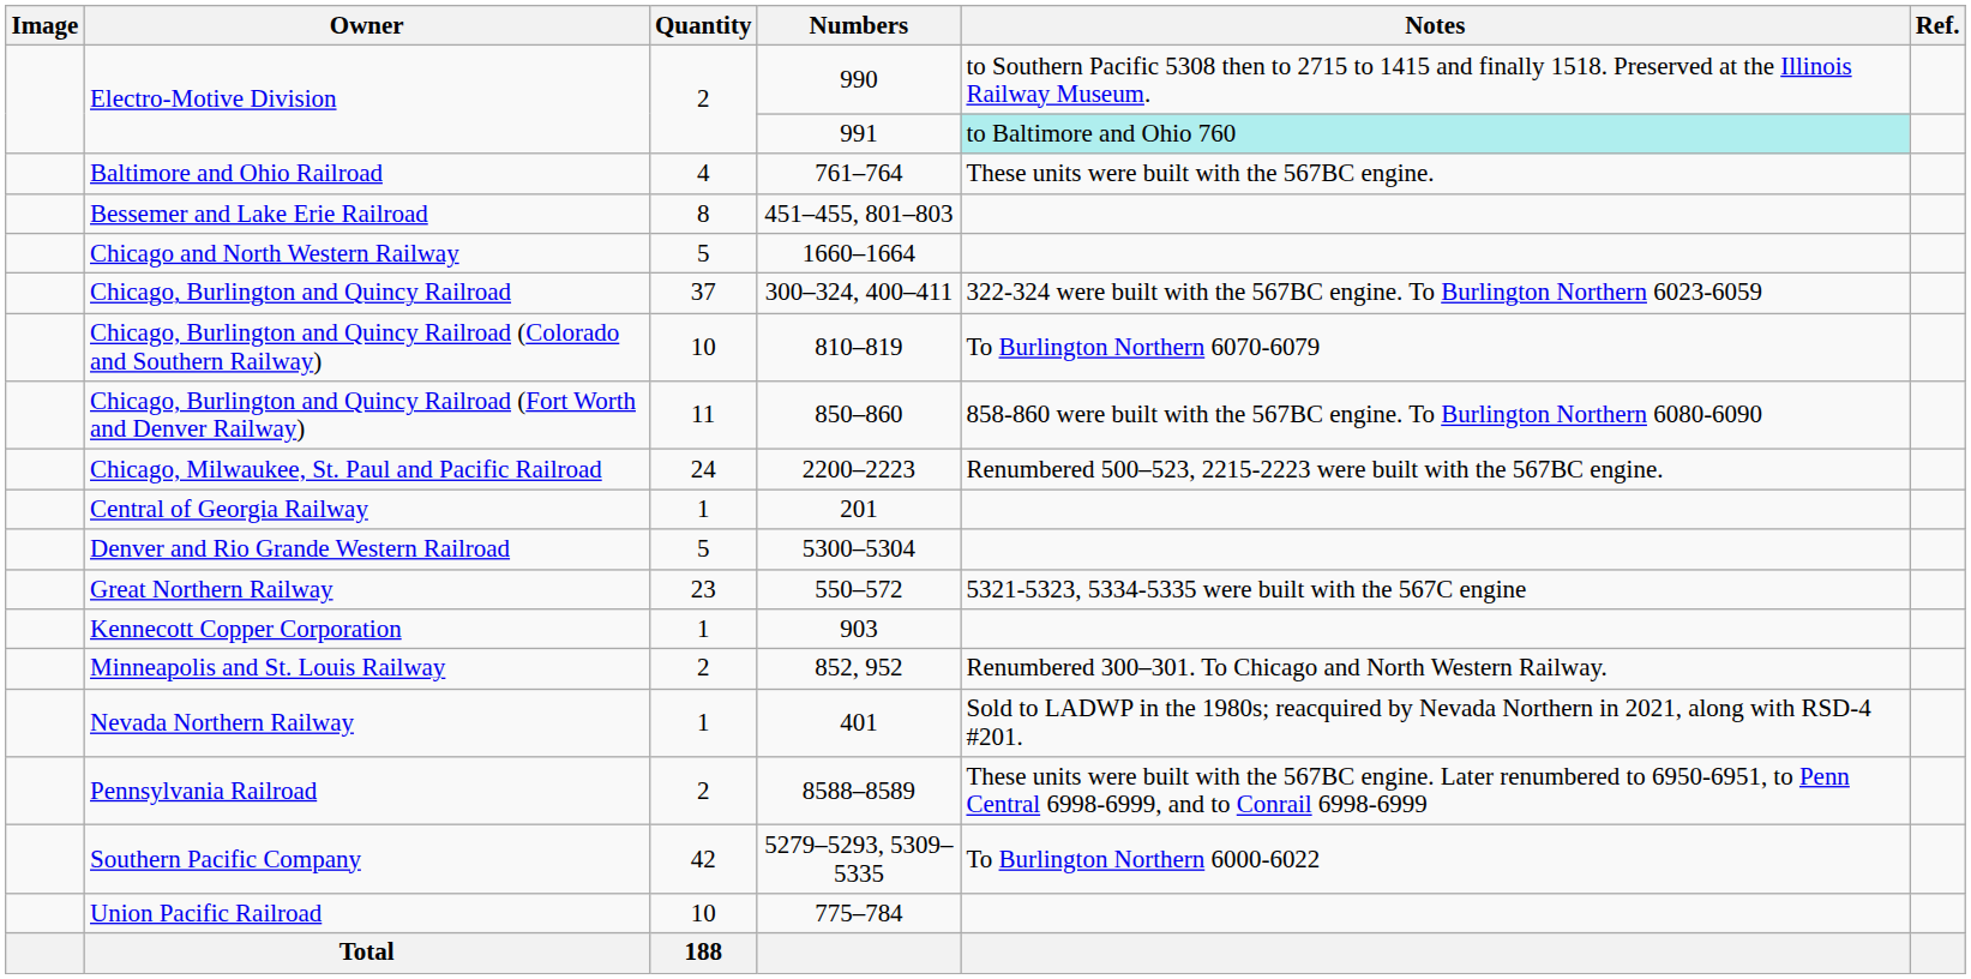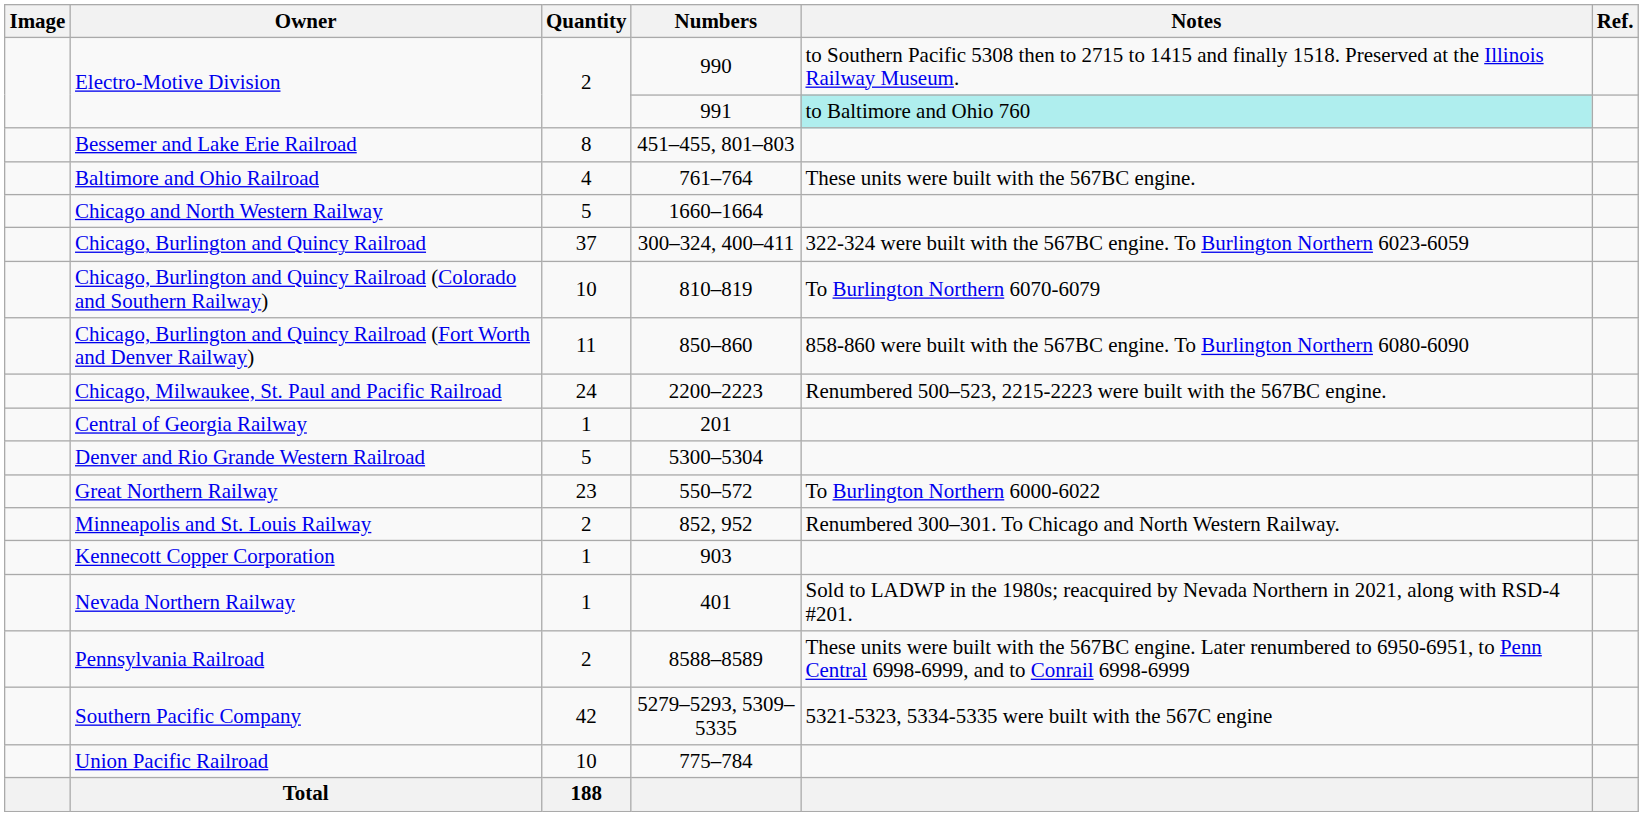rows swapped: Baltimore and Ohio Railroad <-> Bessemer and Lake Erie Railroad
Great Northern Railway | Notes: 5321-5323, 5334-5335 were built with the 567C engine -> To Burlington Northern 6000-6022
rows swapped: Kennecott Copper Corporation <-> Minneapolis and St. Louis Railway
Southern Pacific Company | Notes: To Burlington Northern 6000-6022 -> 5321-5323, 5334-5335 were built with the 567C engine
